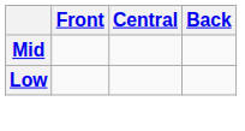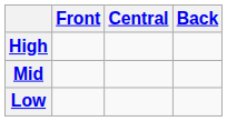+ row: High
